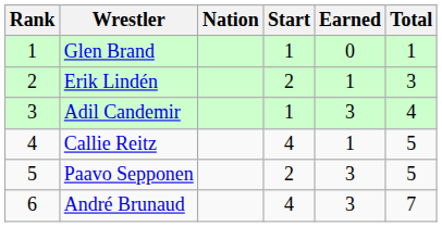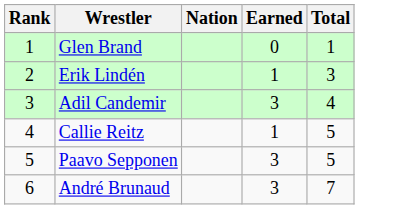- column: Start | 1 | 2 | 1 | 4 | 2 | 4
